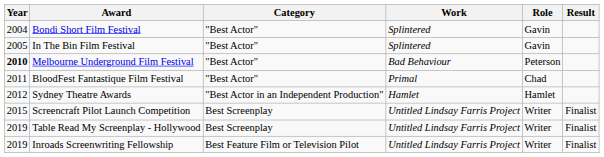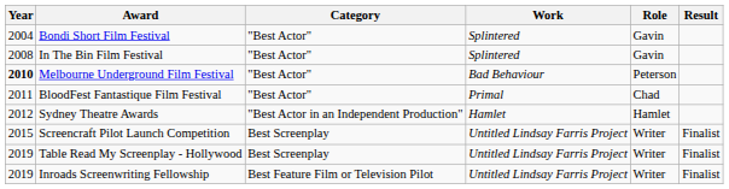In The Bin Film Festival | Year: 2005 -> 2008
